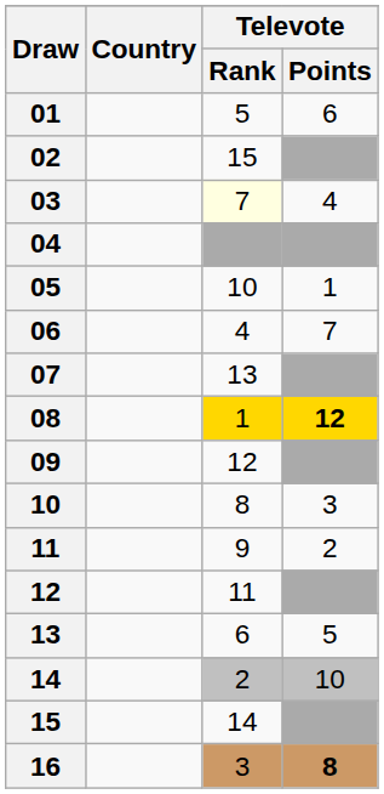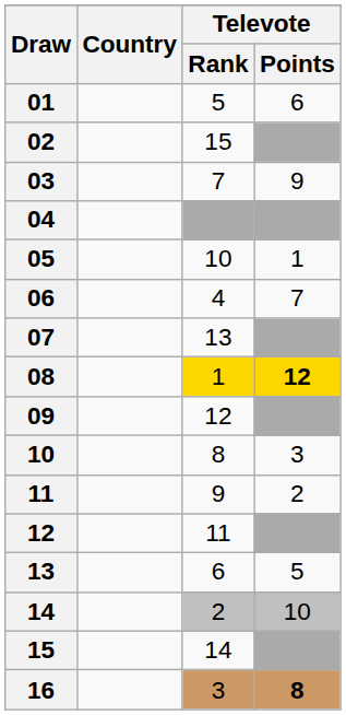03 | Televote / Rank: lightyellow background -> no background
03 | Televote / Points: 4 -> 9
